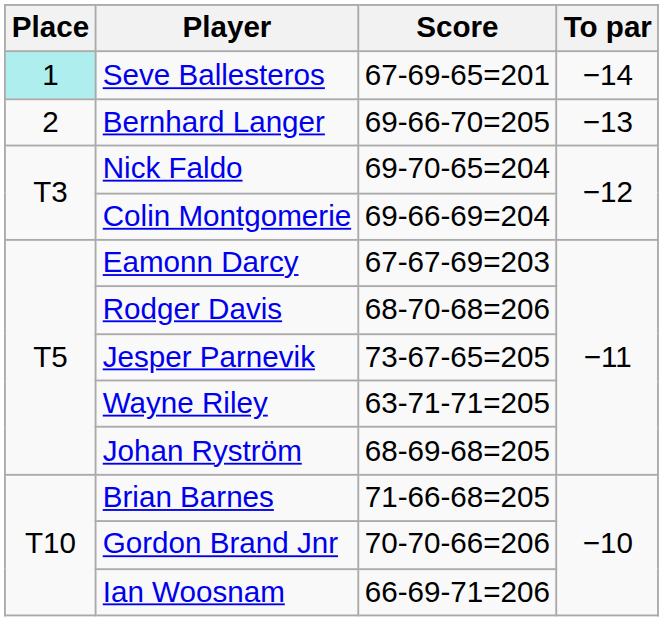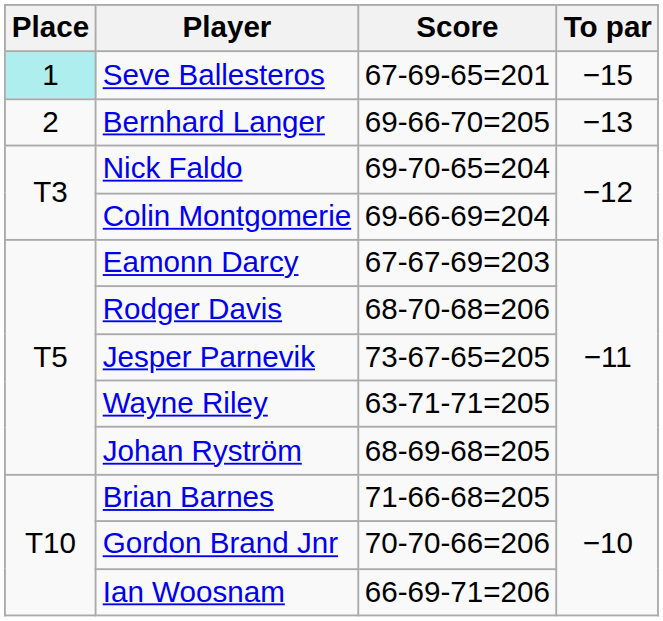Seve Ballesteros | To par: −14 -> −15
